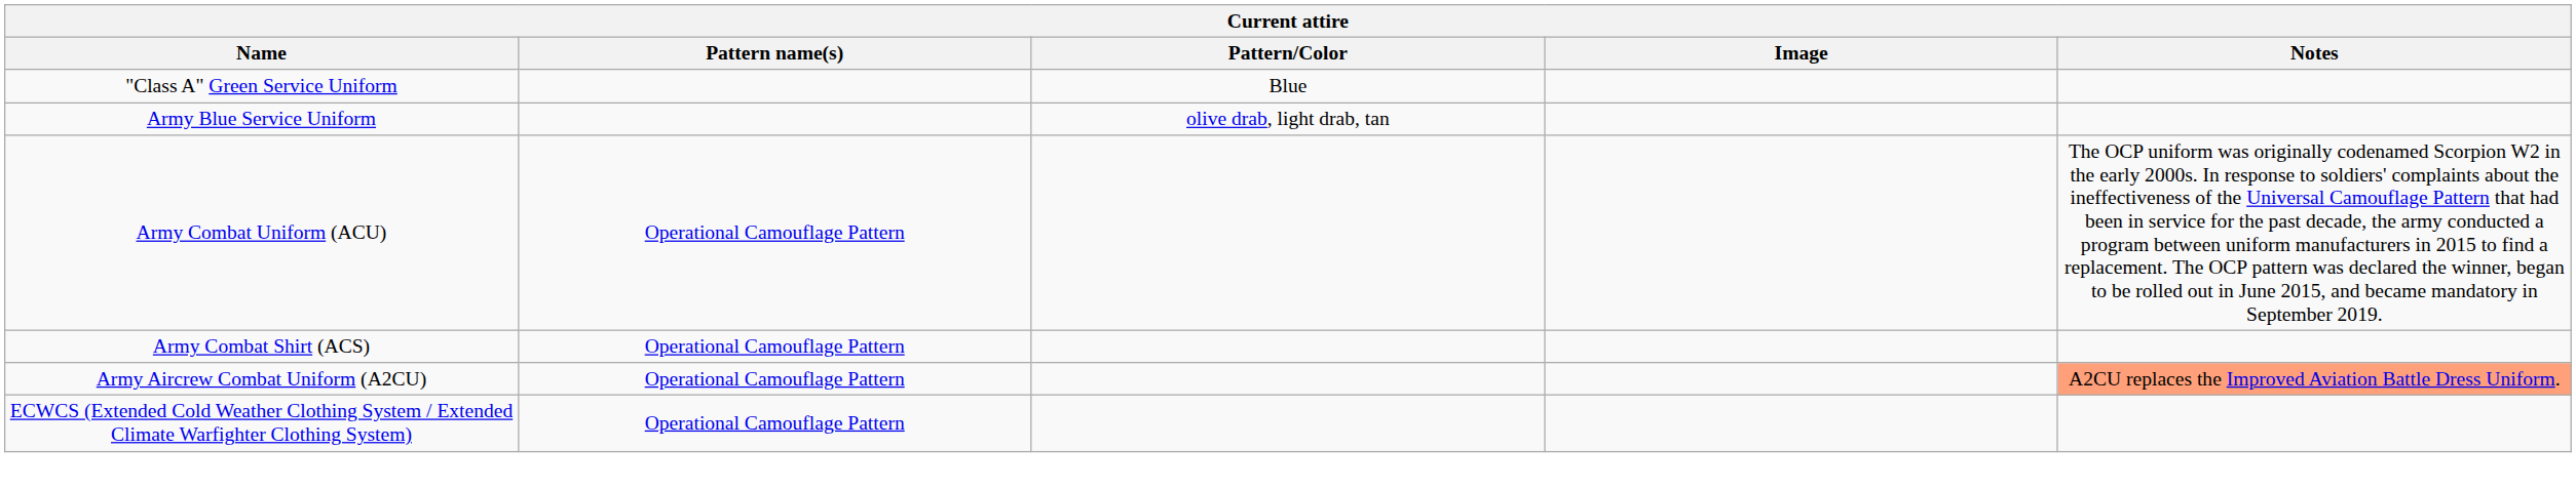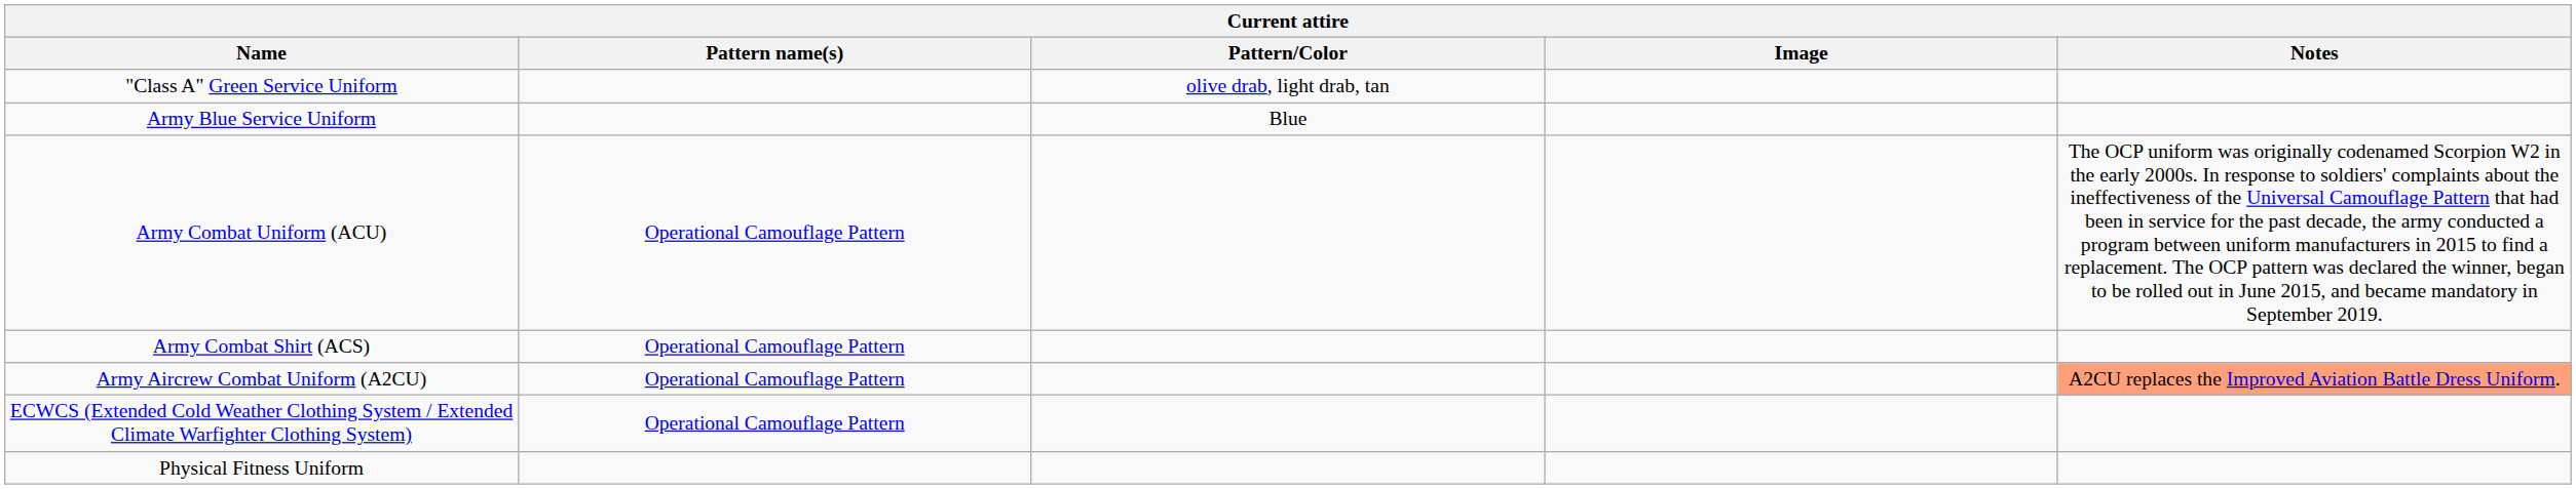"Class A" Green Service Uniform | Pattern/Color: Blue -> olive drab, light drab, tan
Army Blue Service Uniform | Pattern/Color: olive drab, light drab, tan -> Blue
+ row: Physical Fitness Uniform
